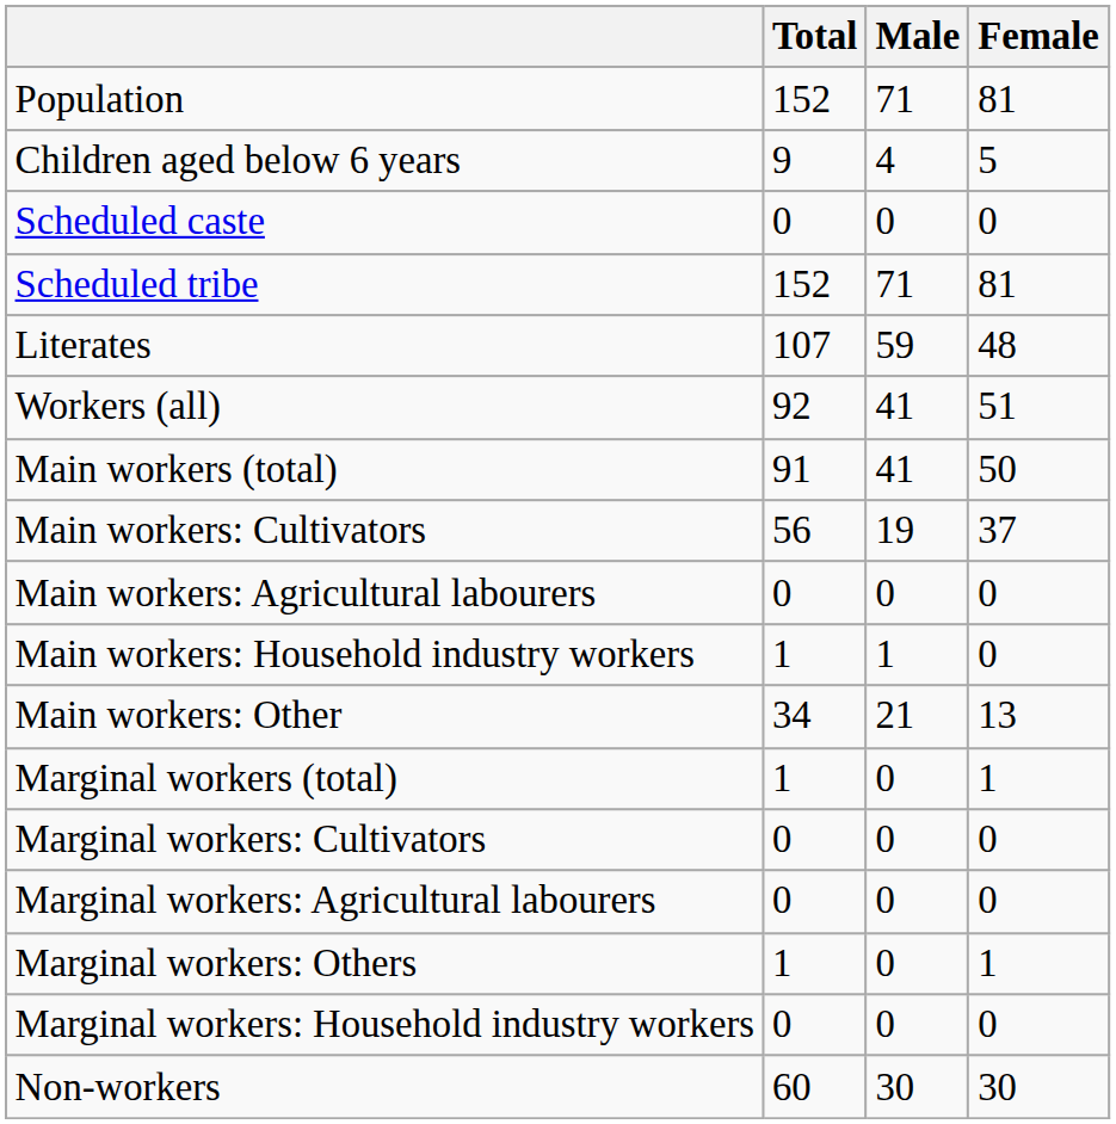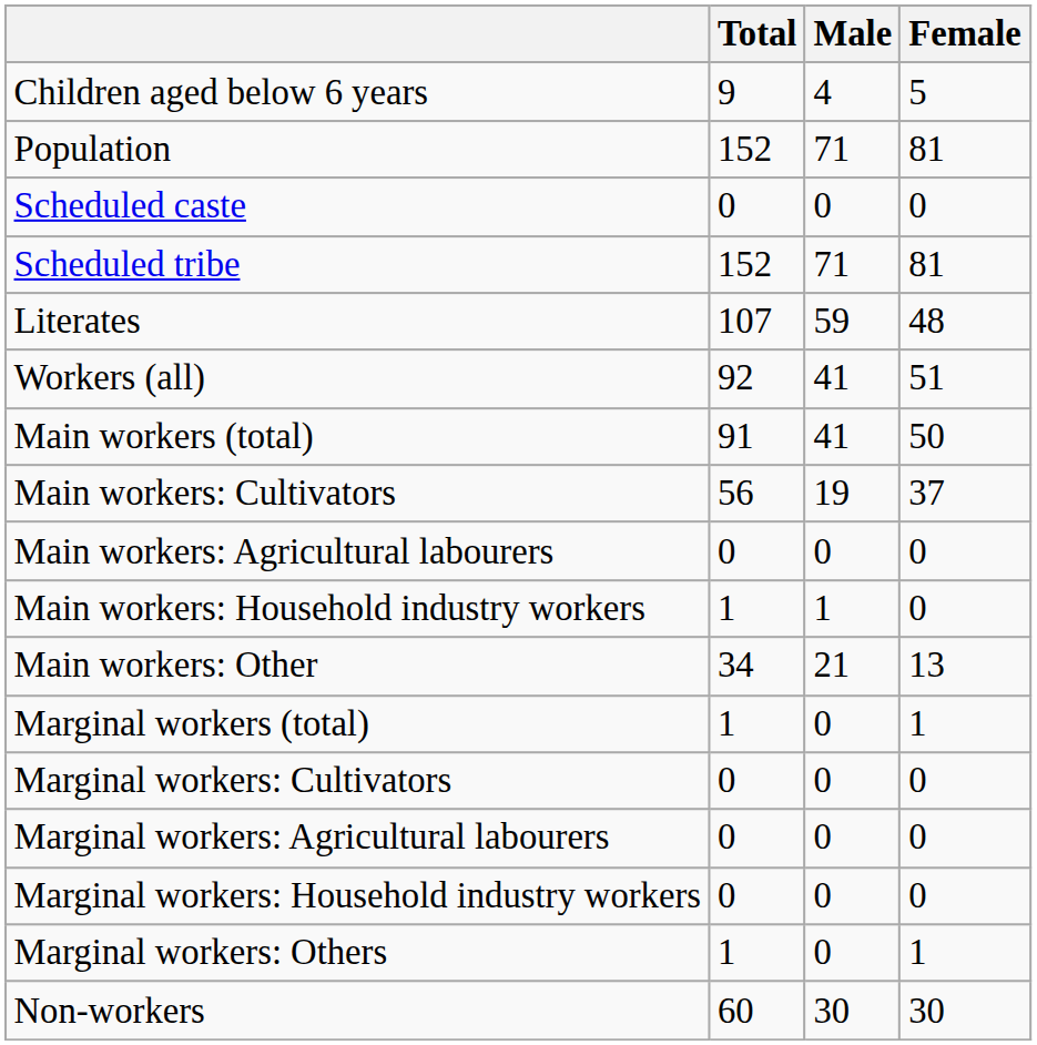rows swapped: Population <-> Children aged below 6 years
rows swapped: Marginal workers: Household industry workers <-> Marginal workers: Others
